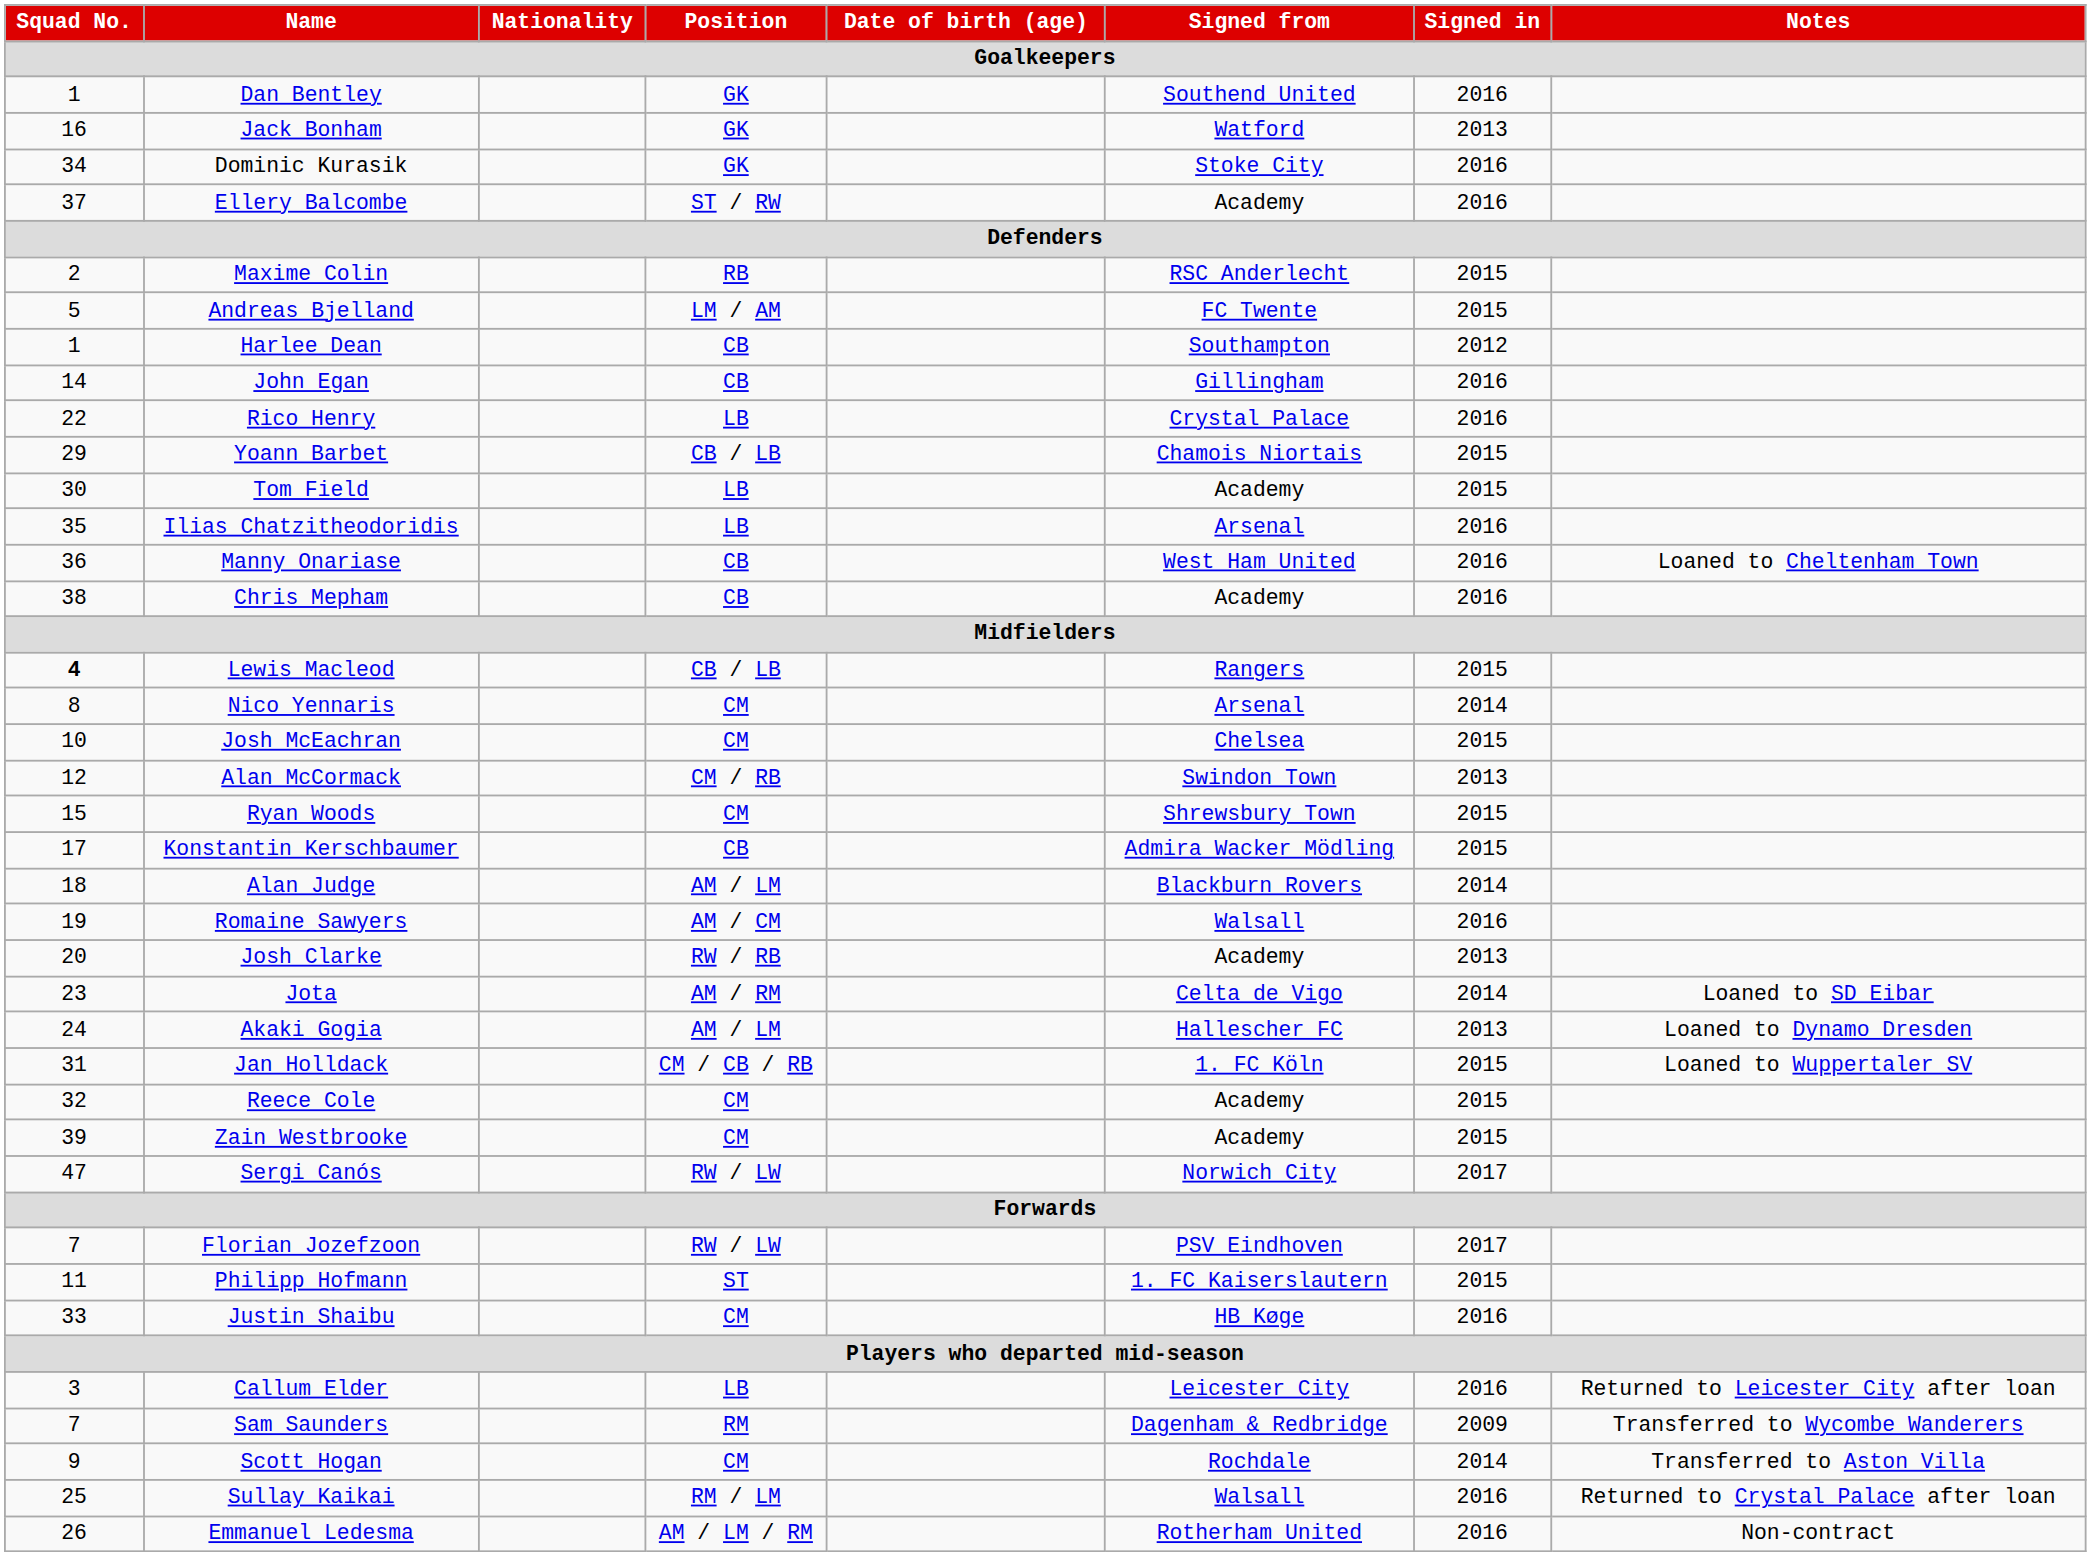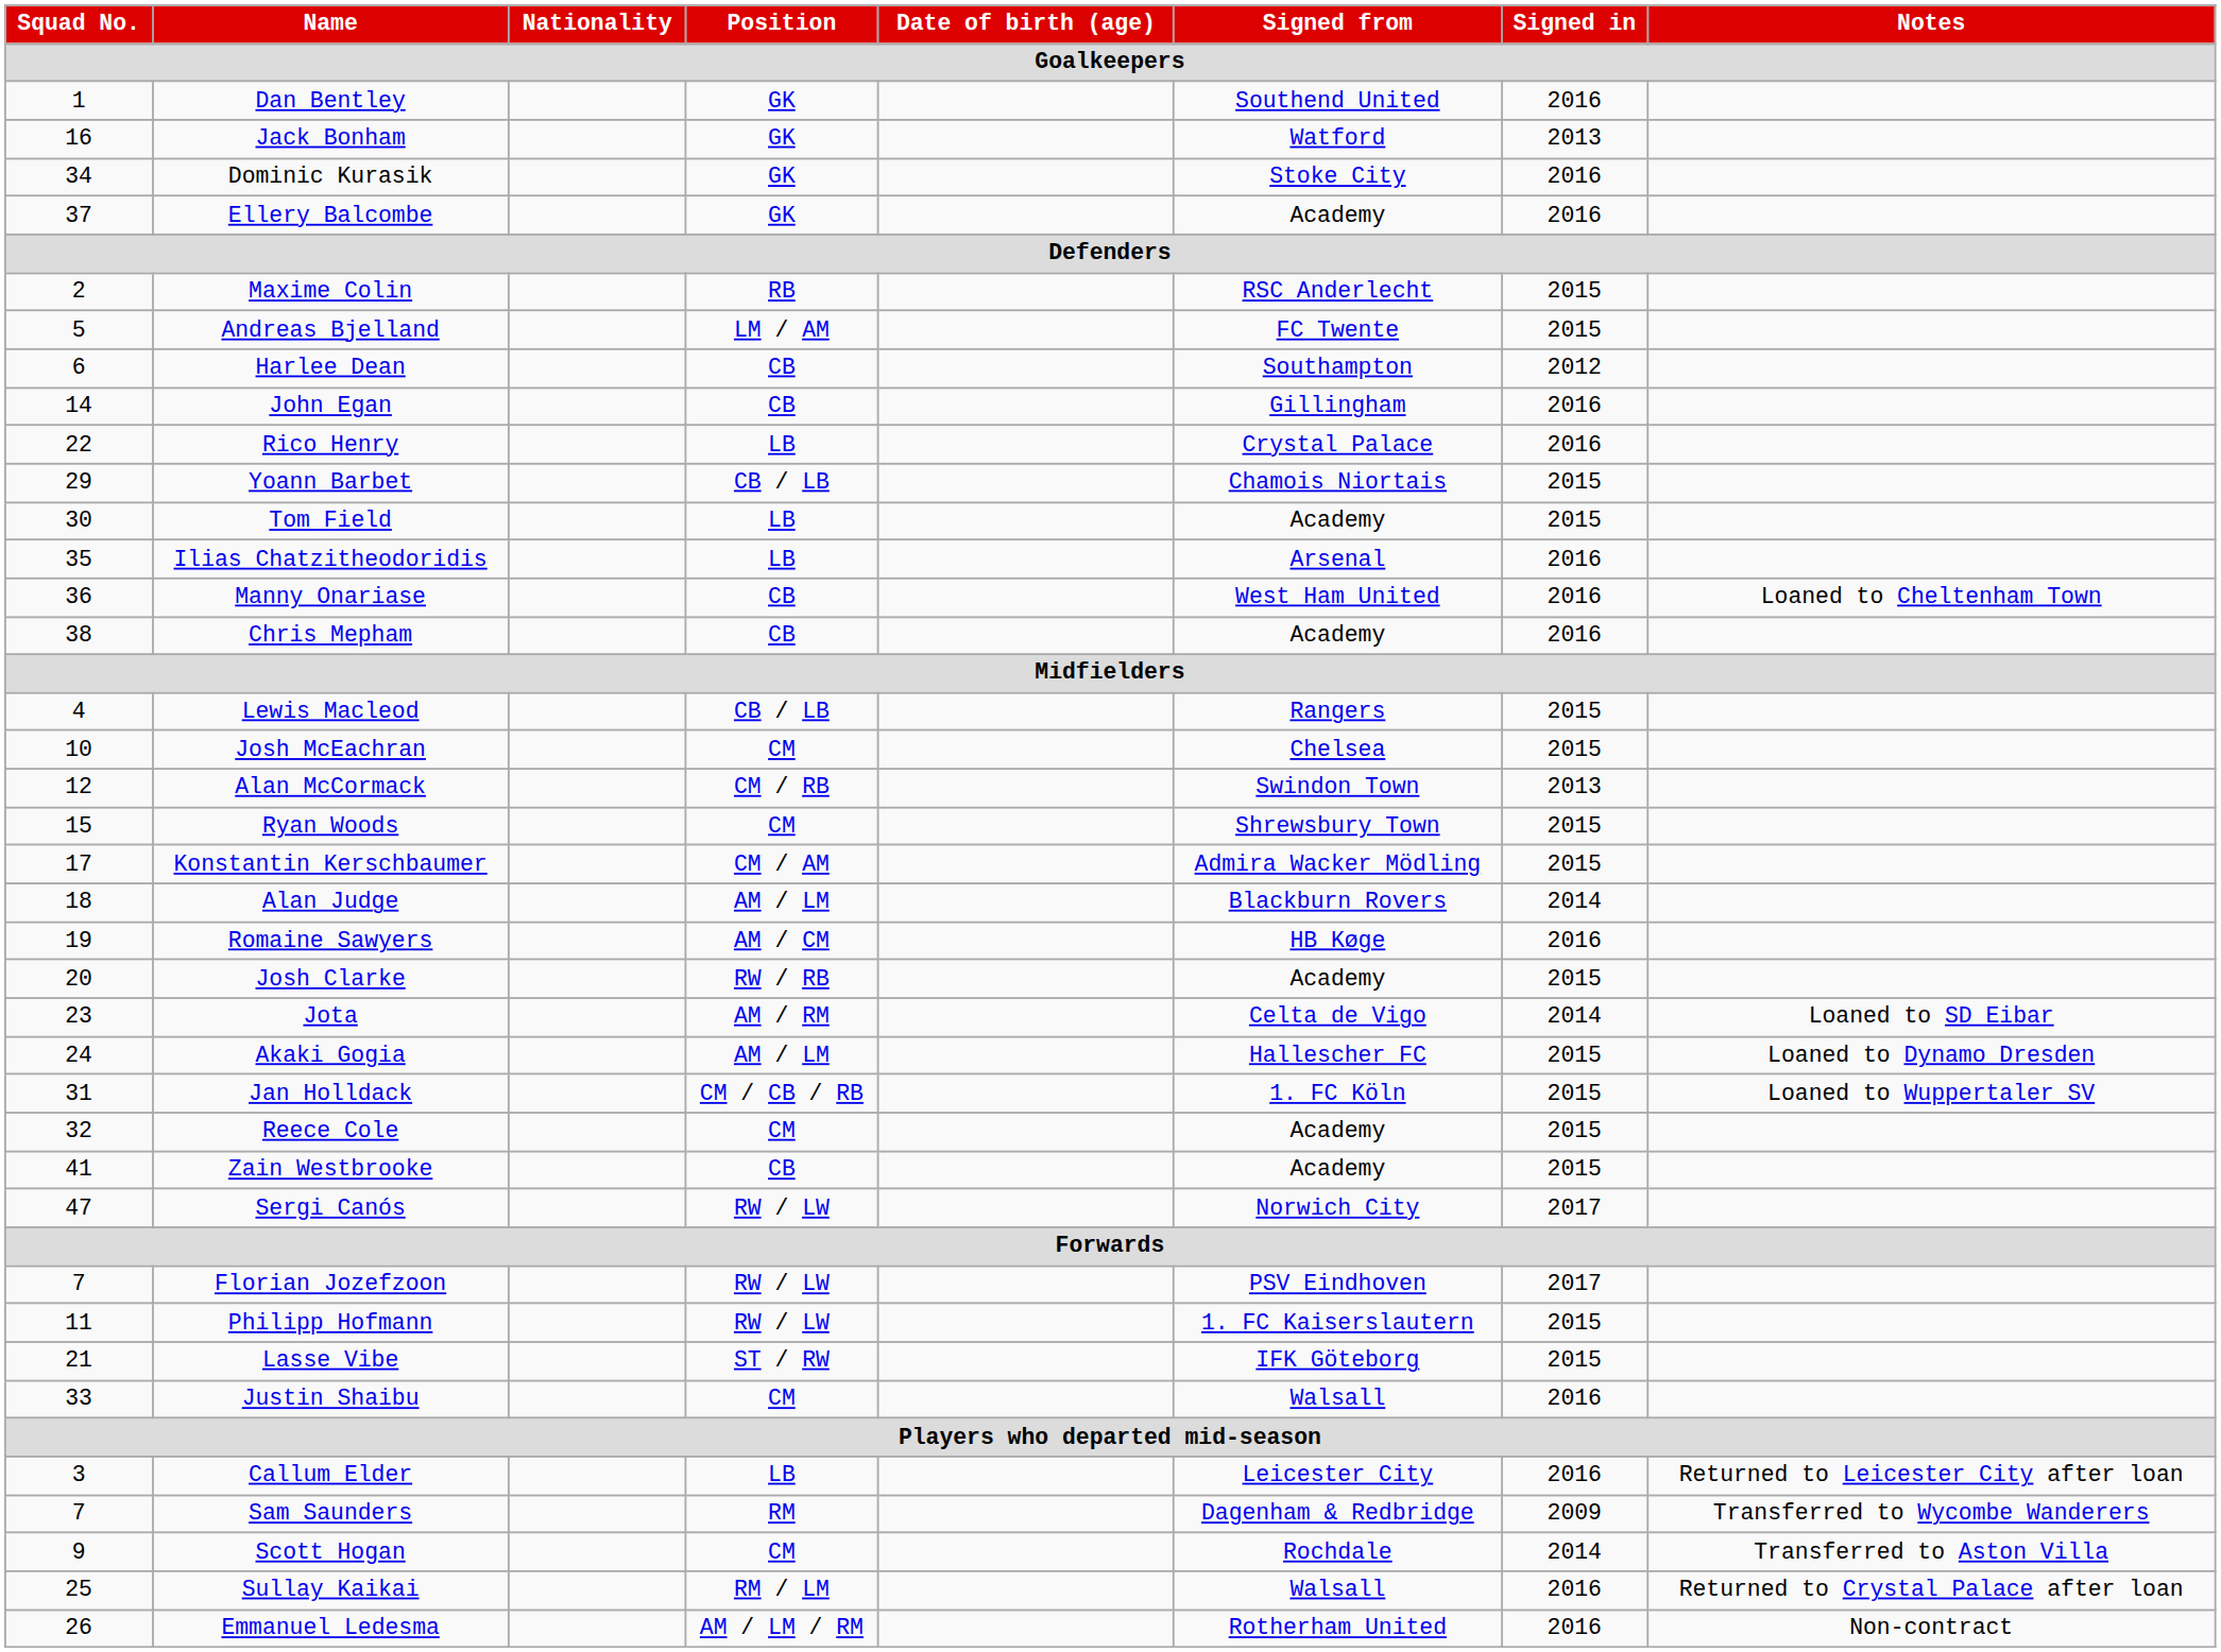Ellery Balcombe | Position: ST / RW -> GK
Harlee Dean | Squad No.: 1 -> 6
Lewis Macleod | Squad No.: bold -> normal
- row: 8 | Nico Yennaris | CM | Arsenal | 2014
Konstantin Kerschbaumer | Position: CB -> CM / AM
Romaine Sawyers | Signed from: Walsall -> HB Køge
Josh Clarke | Signed in: 2013 -> 2015
Akaki Gogia | Signed in: 2013 -> 2015
Zain Westbrooke | Squad No.: 39 -> 41
Zain Westbrooke | Position: CM -> CB
Philipp Hofmann | Position: ST -> RW / LW
+ row: 21 | Lasse Vibe | ST / RW | IFK Göteborg | 2015
Justin Shaibu | Signed from: HB Køge -> Walsall
